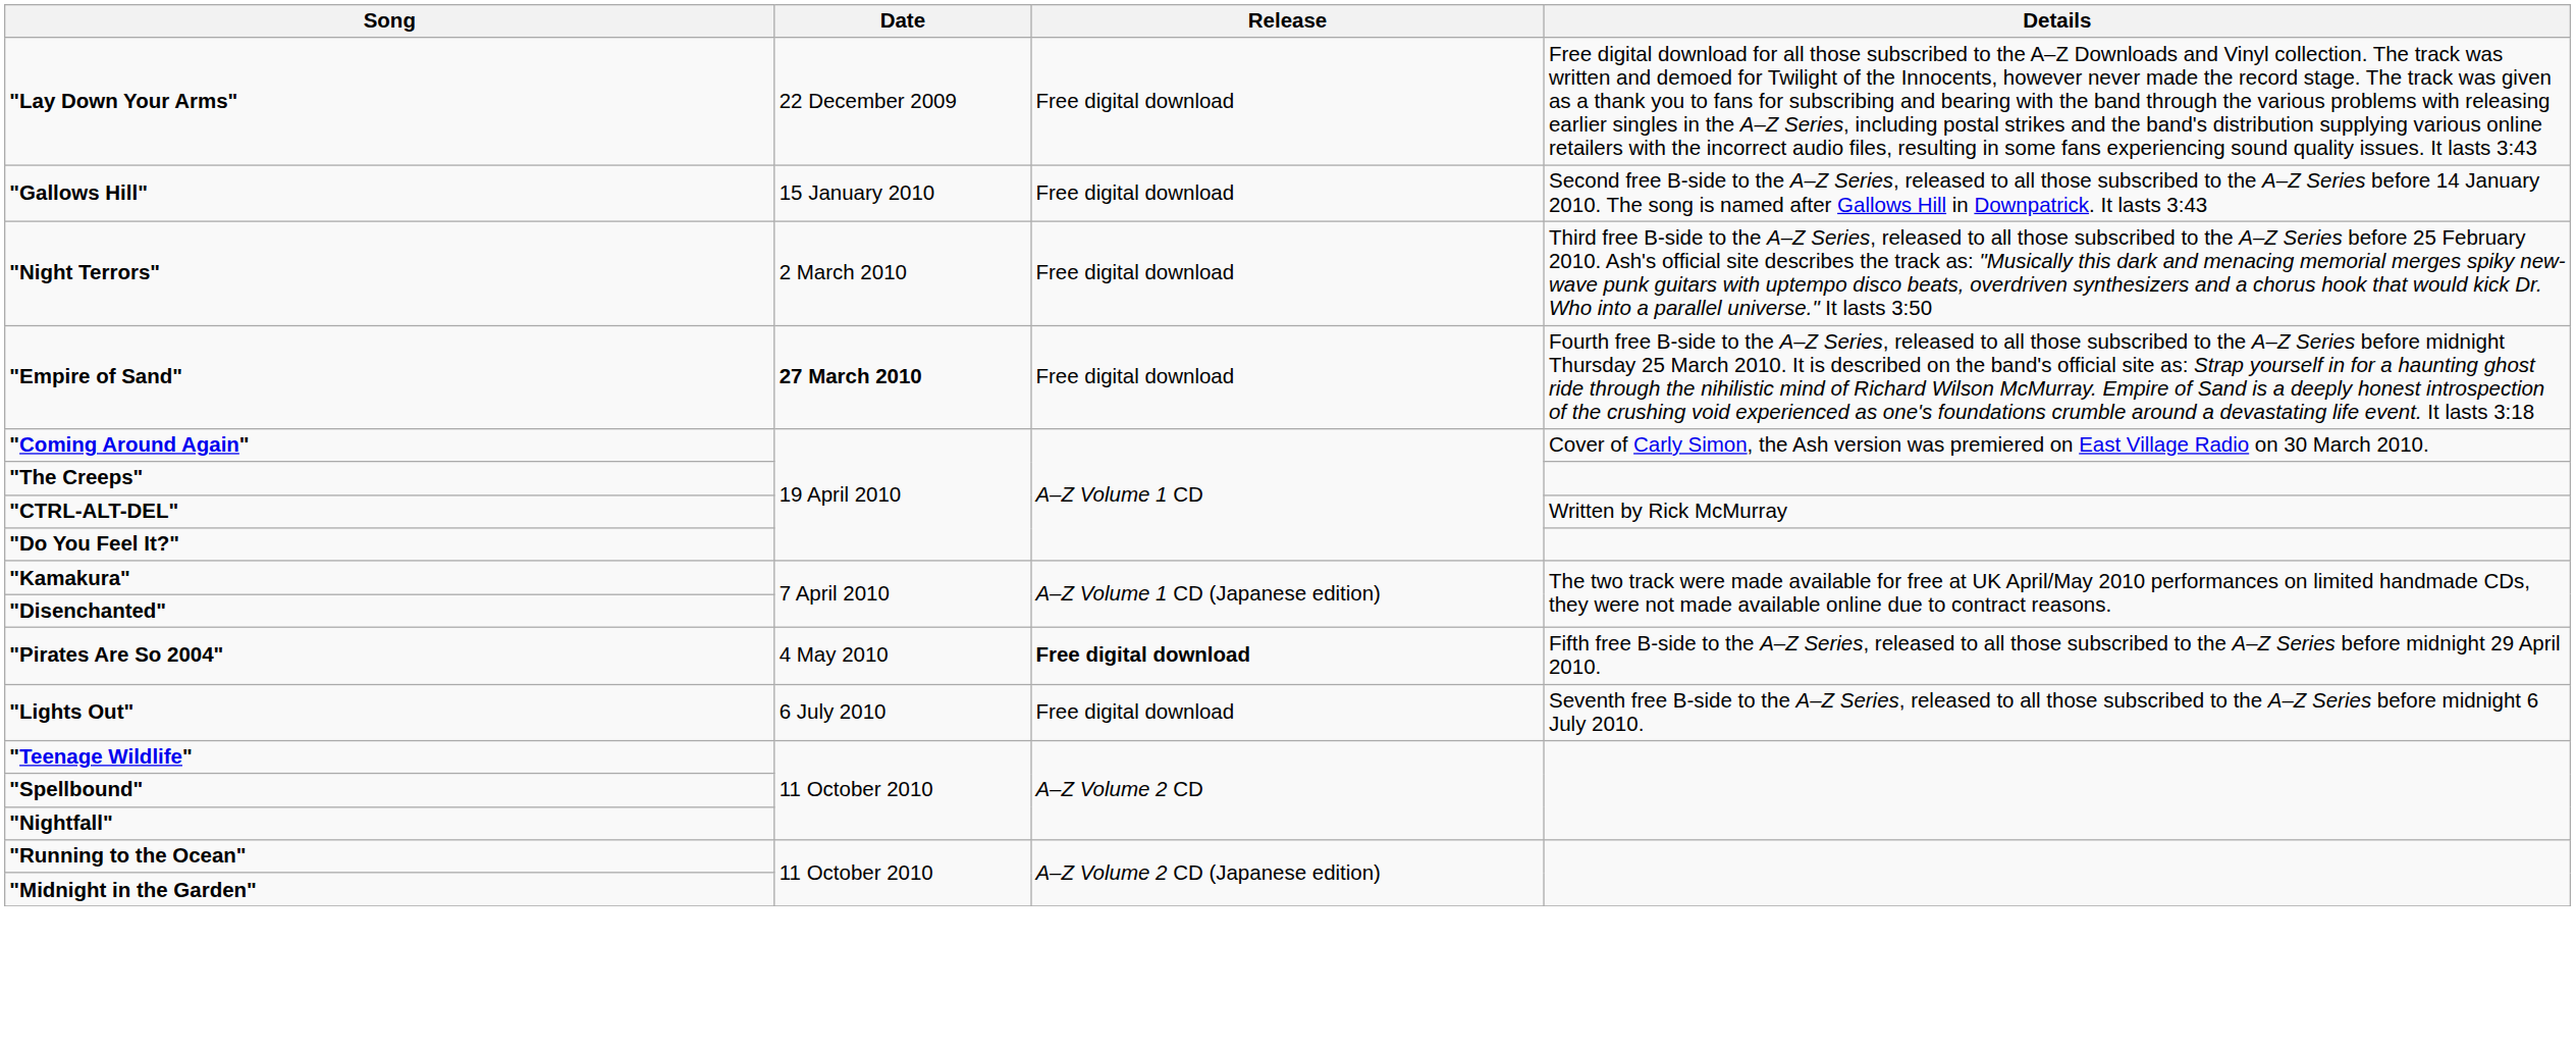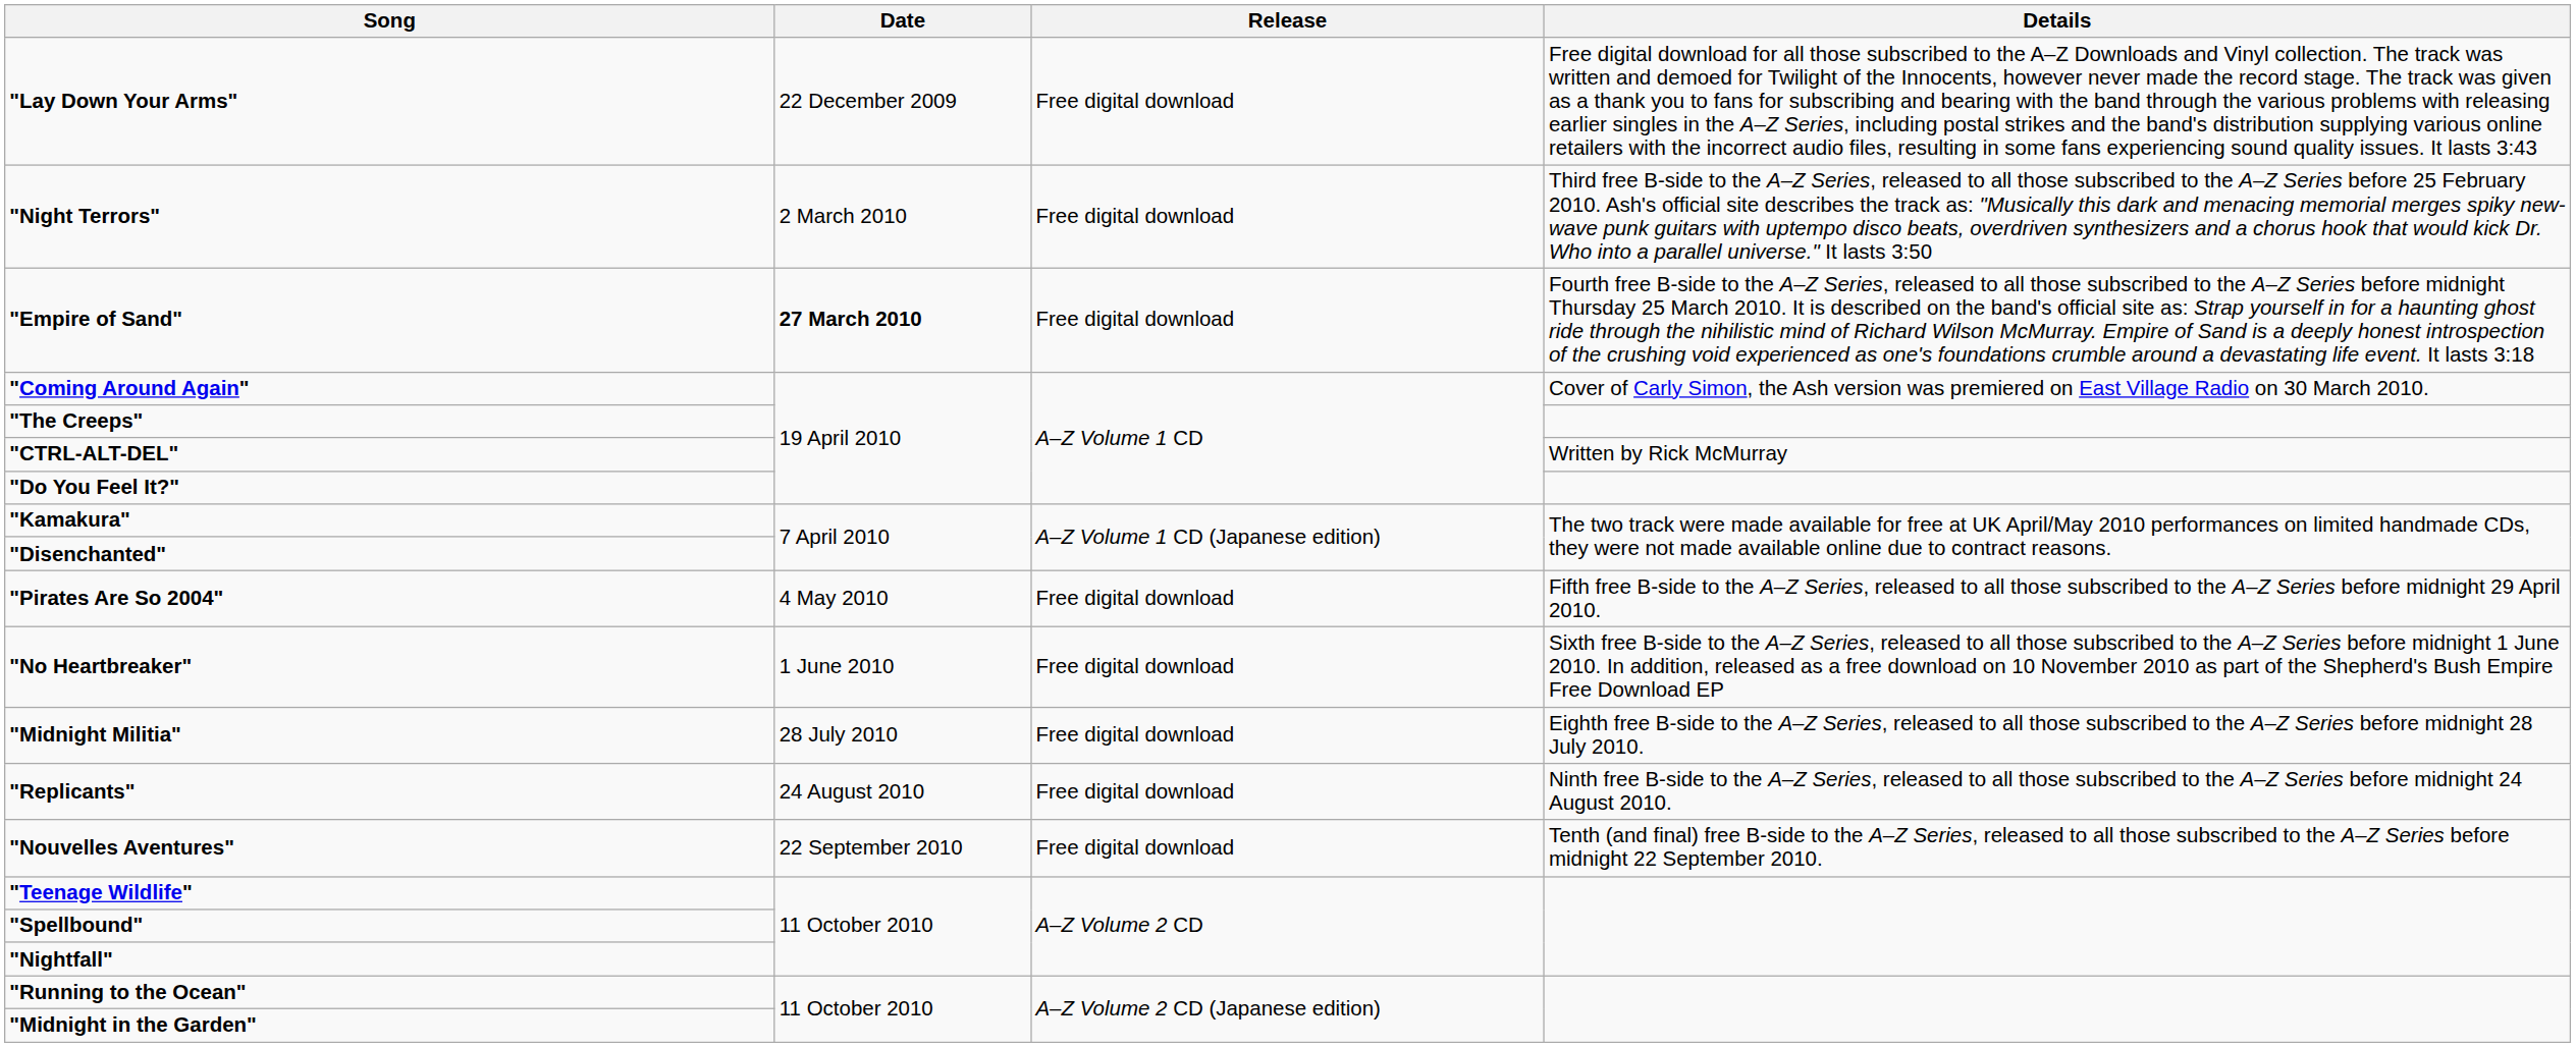- row: "Gallows Hill" | 15 January 2010 | Free digital download | Second free B-side to the A–Z Series, released to all those subscribed to the A–Z Series before 14 January 2010. The song is named after Gallows Hill in Downpatrick. It lasts 3:43
"Pirates Are So 2004" | Release: bold -> normal
+ row: "No Heartbreaker" | 1 June 2010 | Free digital download | Sixth free B-side to the A–Z Series, released to all those subscribed to the A–Z Series before midnight 1 June 2010. In addition, released as a free download on 10 November 2010 as part of the Shepherd's Bush Empire Free Download EP
- row: "Lights Out" | 6 July 2010 | Free digital download | Seventh free B-side to the A–Z Series, released to all those subscribed to the A–Z Series before midnight 6 July 2010.
+ row: "Midnight Militia" | 28 July 2010 | Free digital download | Eighth free B-side to the A–Z Series, released to all those subscribed to the A–Z Series before midnight 28 July 2010.
+ row: "Replicants" | 24 August 2010 | Free digital download | Ninth free B-side to the A–Z Series, released to all those subscribed to the A–Z Series before midnight 24 August 2010.
+ row: "Nouvelles Aventures" | 22 September 2010 | Free digital download | Tenth (and final) free B-side to the A–Z Series, released to all those subscribed to the A–Z Series before midnight 22 September 2010.
